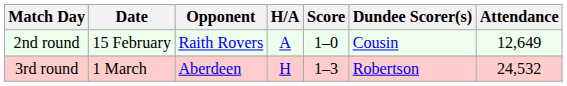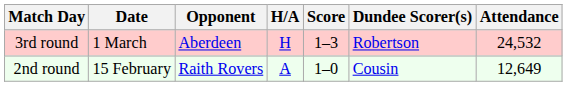rows swapped: 2nd round <-> 3rd round
